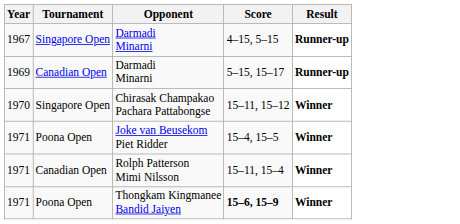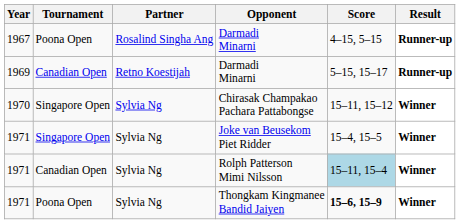+ column: Partner | Rosalind Singha Ang | Retno Koestijah | Sylvia Ng | Sylvia Ng | Sylvia Ng | Sylvia Ng
1967 / Darmadi Minarni | Tournament: Singapore Open -> Poona Open
Joke van Beusekom Piet Ridder | Tournament: Poona Open -> Singapore Open
Rolph Patterson Mimi Nilsson | Score: no background -> lightblue background
